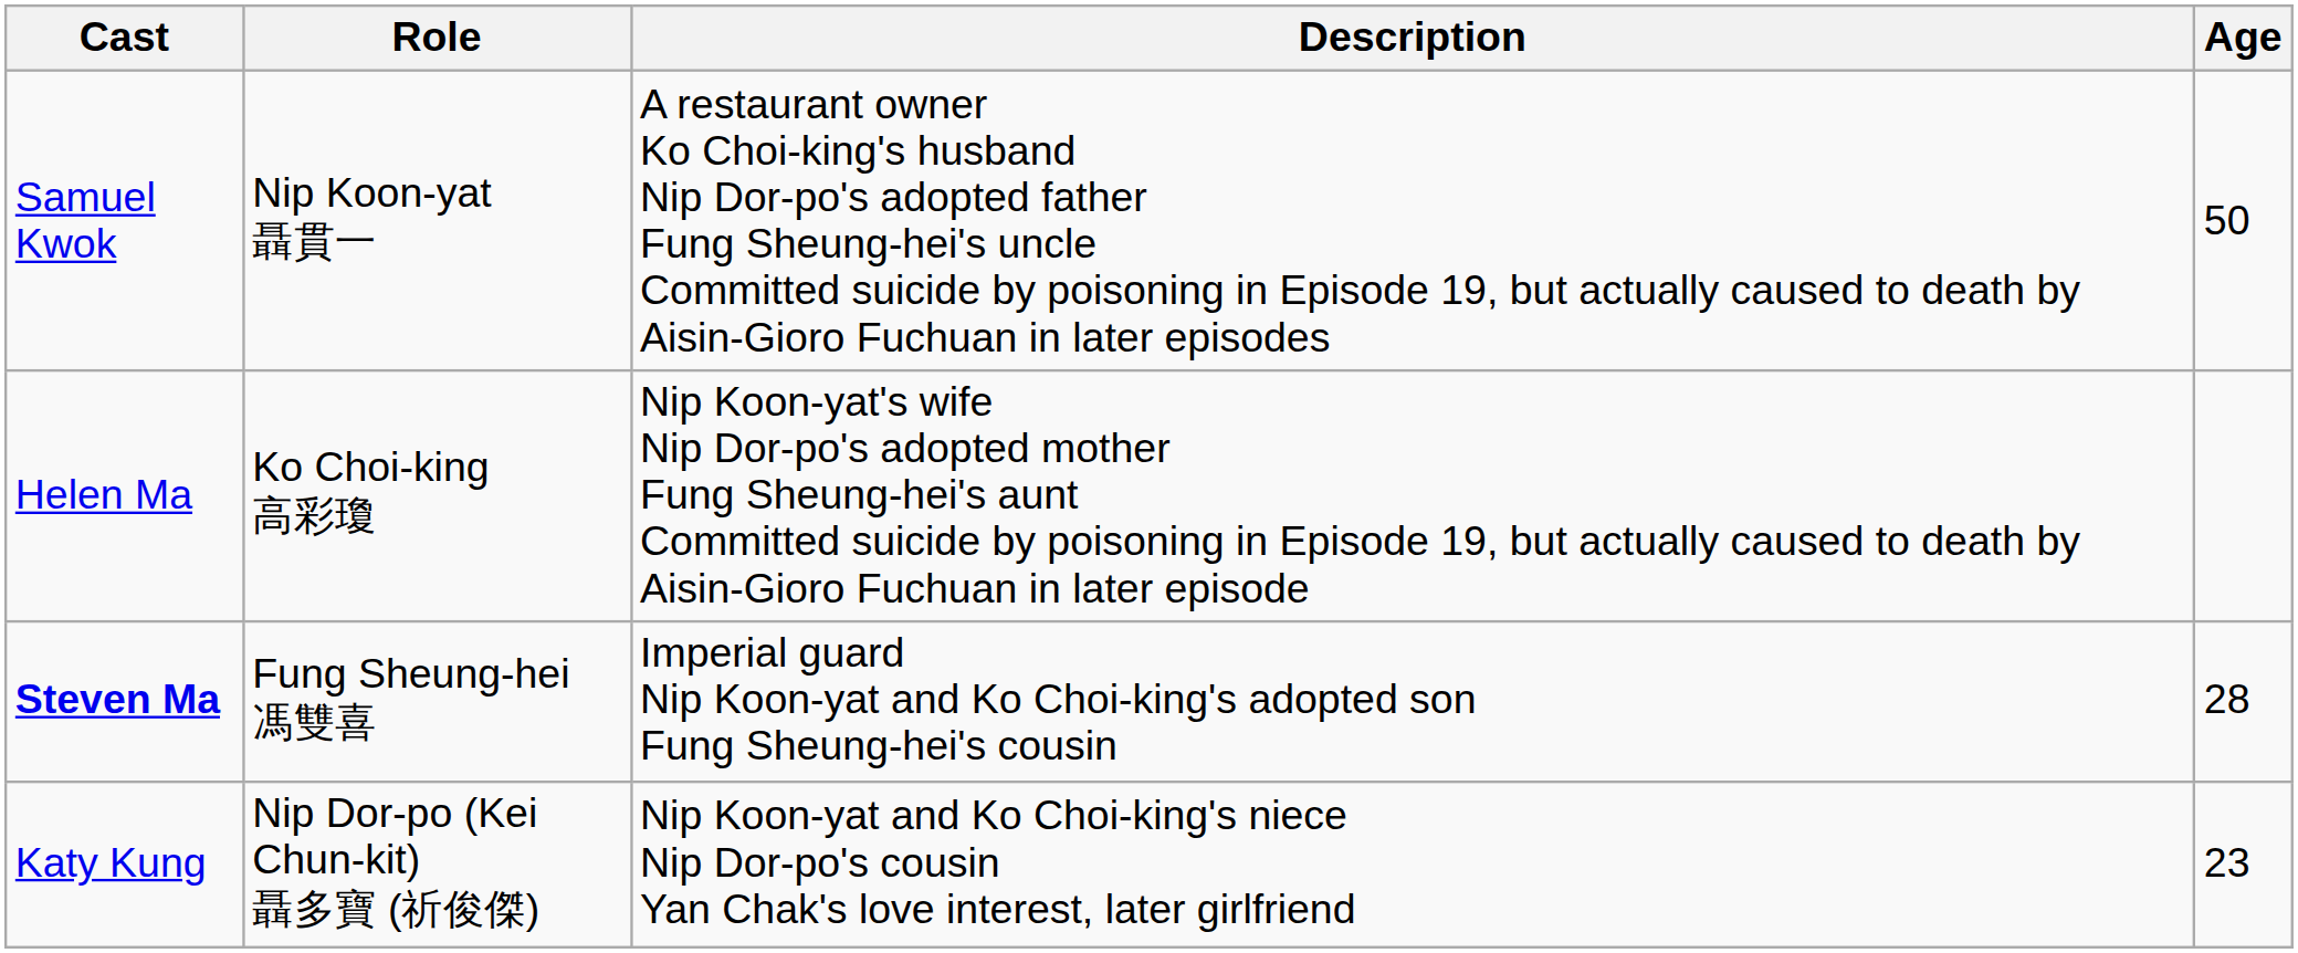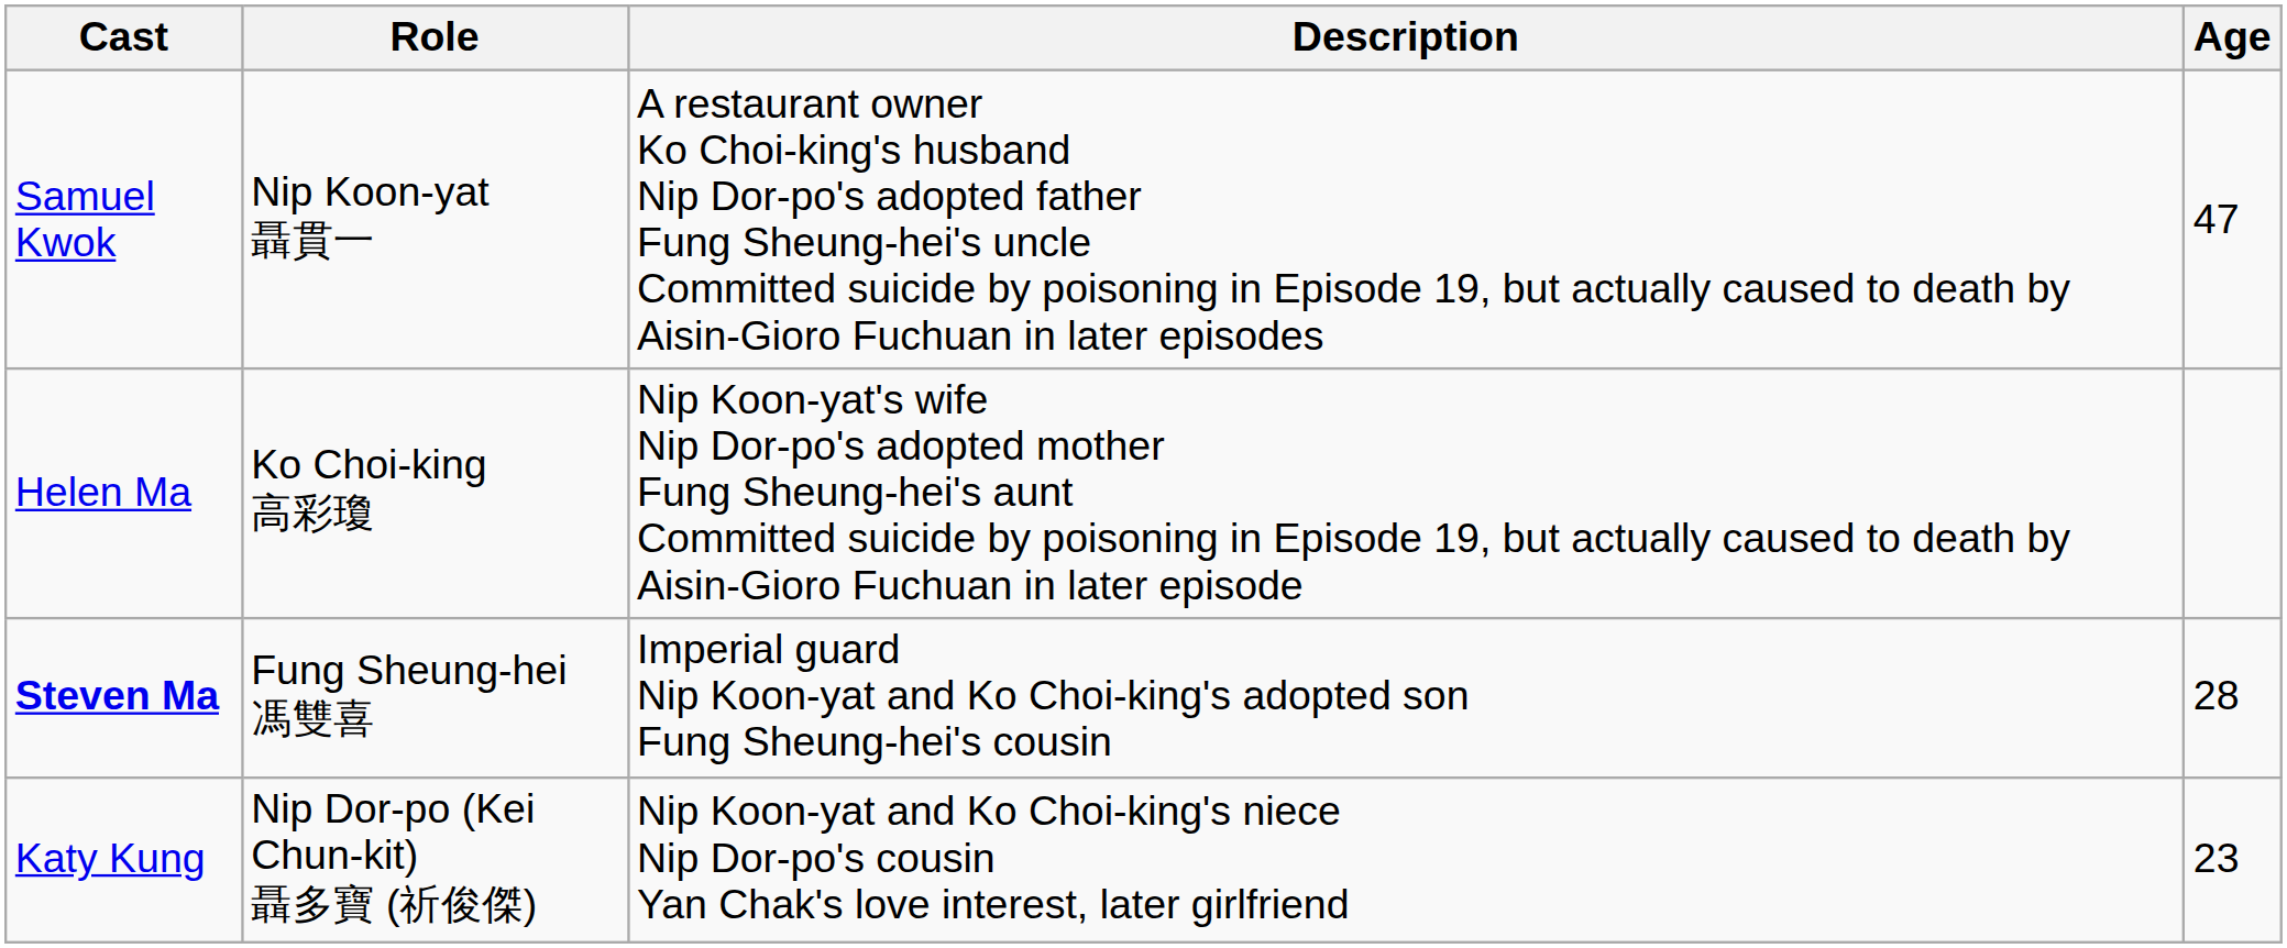Samuel Kwok | Age: 50 -> 47
